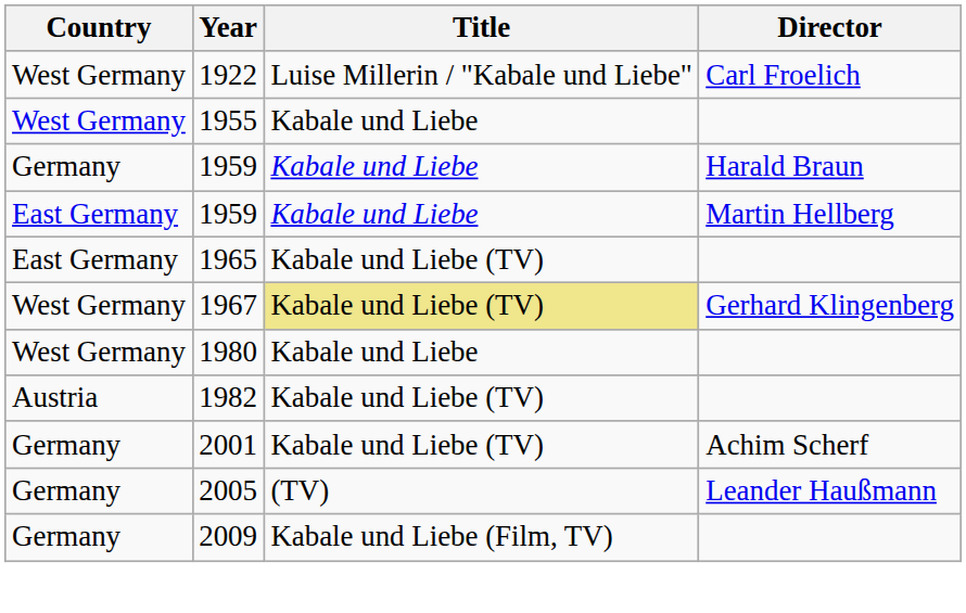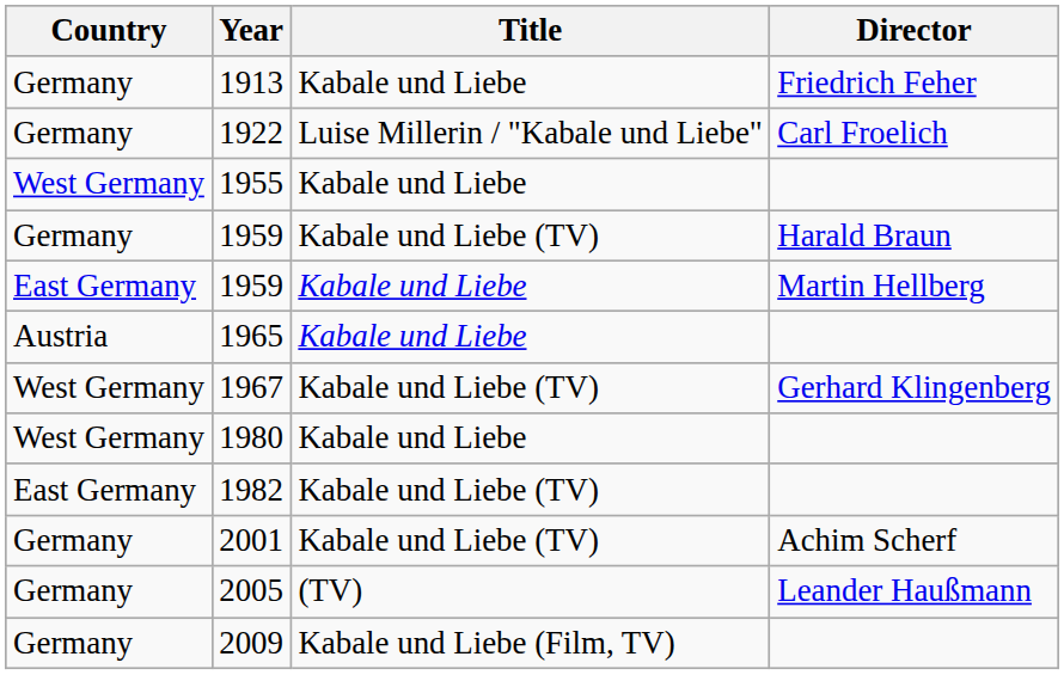+ row: Germany | 1913 | Kabale und Liebe | Friedrich Feher
1922 | Country: West Germany -> Germany
1959 / Harald Braun | Title: Kabale und Liebe -> Kabale und Liebe (TV)
1965 | Country: East Germany -> Austria
1965 | Title: Kabale und Liebe (TV) -> Kabale und Liebe
1967 | Title: khaki background -> no background
1982 | Country: Austria -> East Germany
